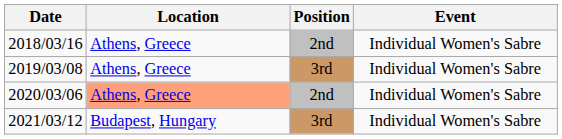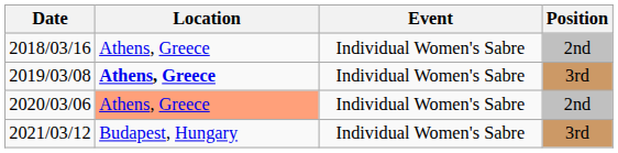columns swapped: Event <-> Position
2019/03/08 | Location: normal -> bold
